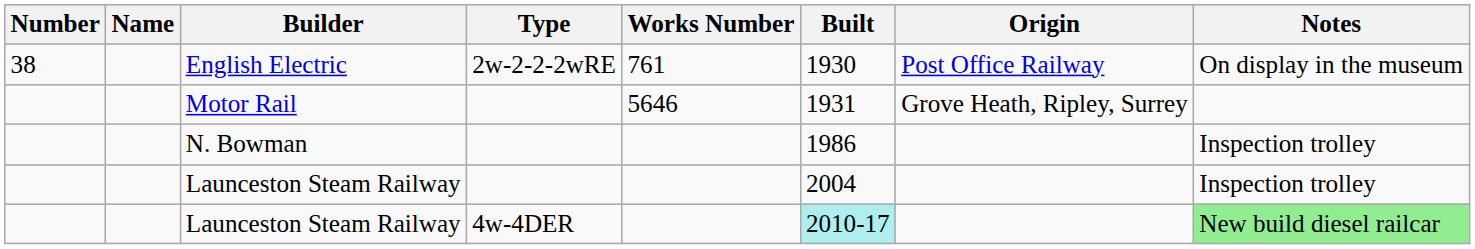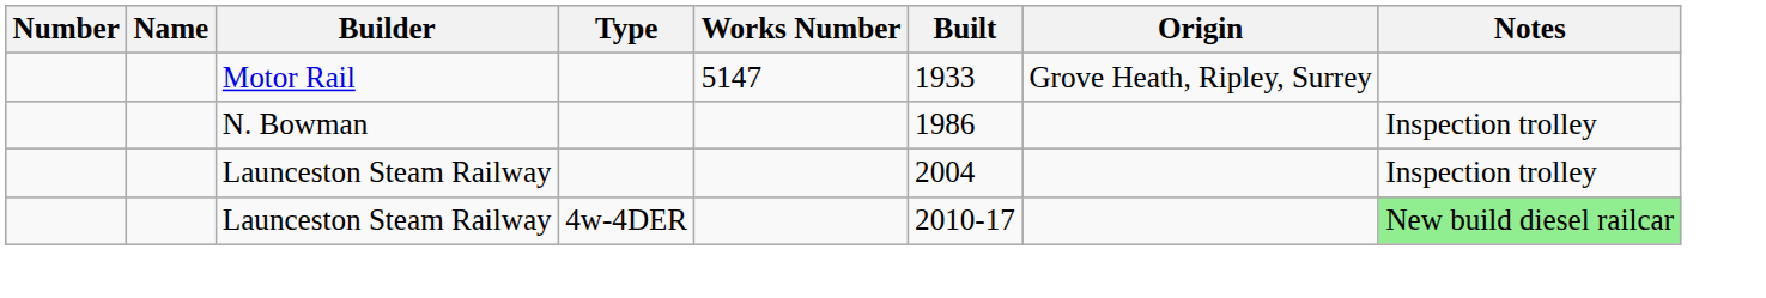- row: 38 | English Electric | 2w-2-2-2wRE | 761 | 1930 | Post Office Railway | On display in the museum
Motor Rail | Works Number: 5646 -> 5147
Motor Rail | Built: 1931 -> 1933
Launceston Steam Railway / 4w-4DER | Built: paleturquoise background -> no background
